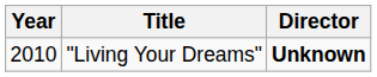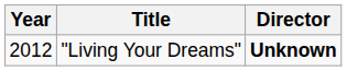"Living Your Dreams" | Year: 2010 -> 2012
